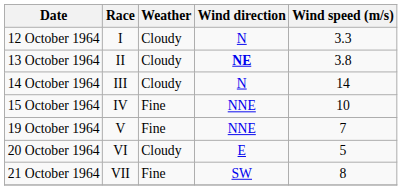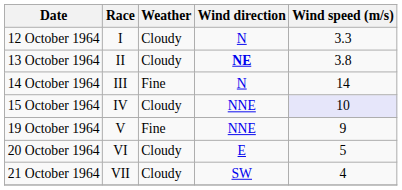14 October 1964 | Weather: Cloudy -> Fine
15 October 1964 | Weather: Fine -> Cloudy
15 October 1964 | Wind speed (m/s): no background -> lavender background
19 October 1964 | Wind speed (m/s): 7 -> 9
21 October 1964 | Weather: Fine -> Cloudy
21 October 1964 | Wind speed (m/s): 8 -> 4
